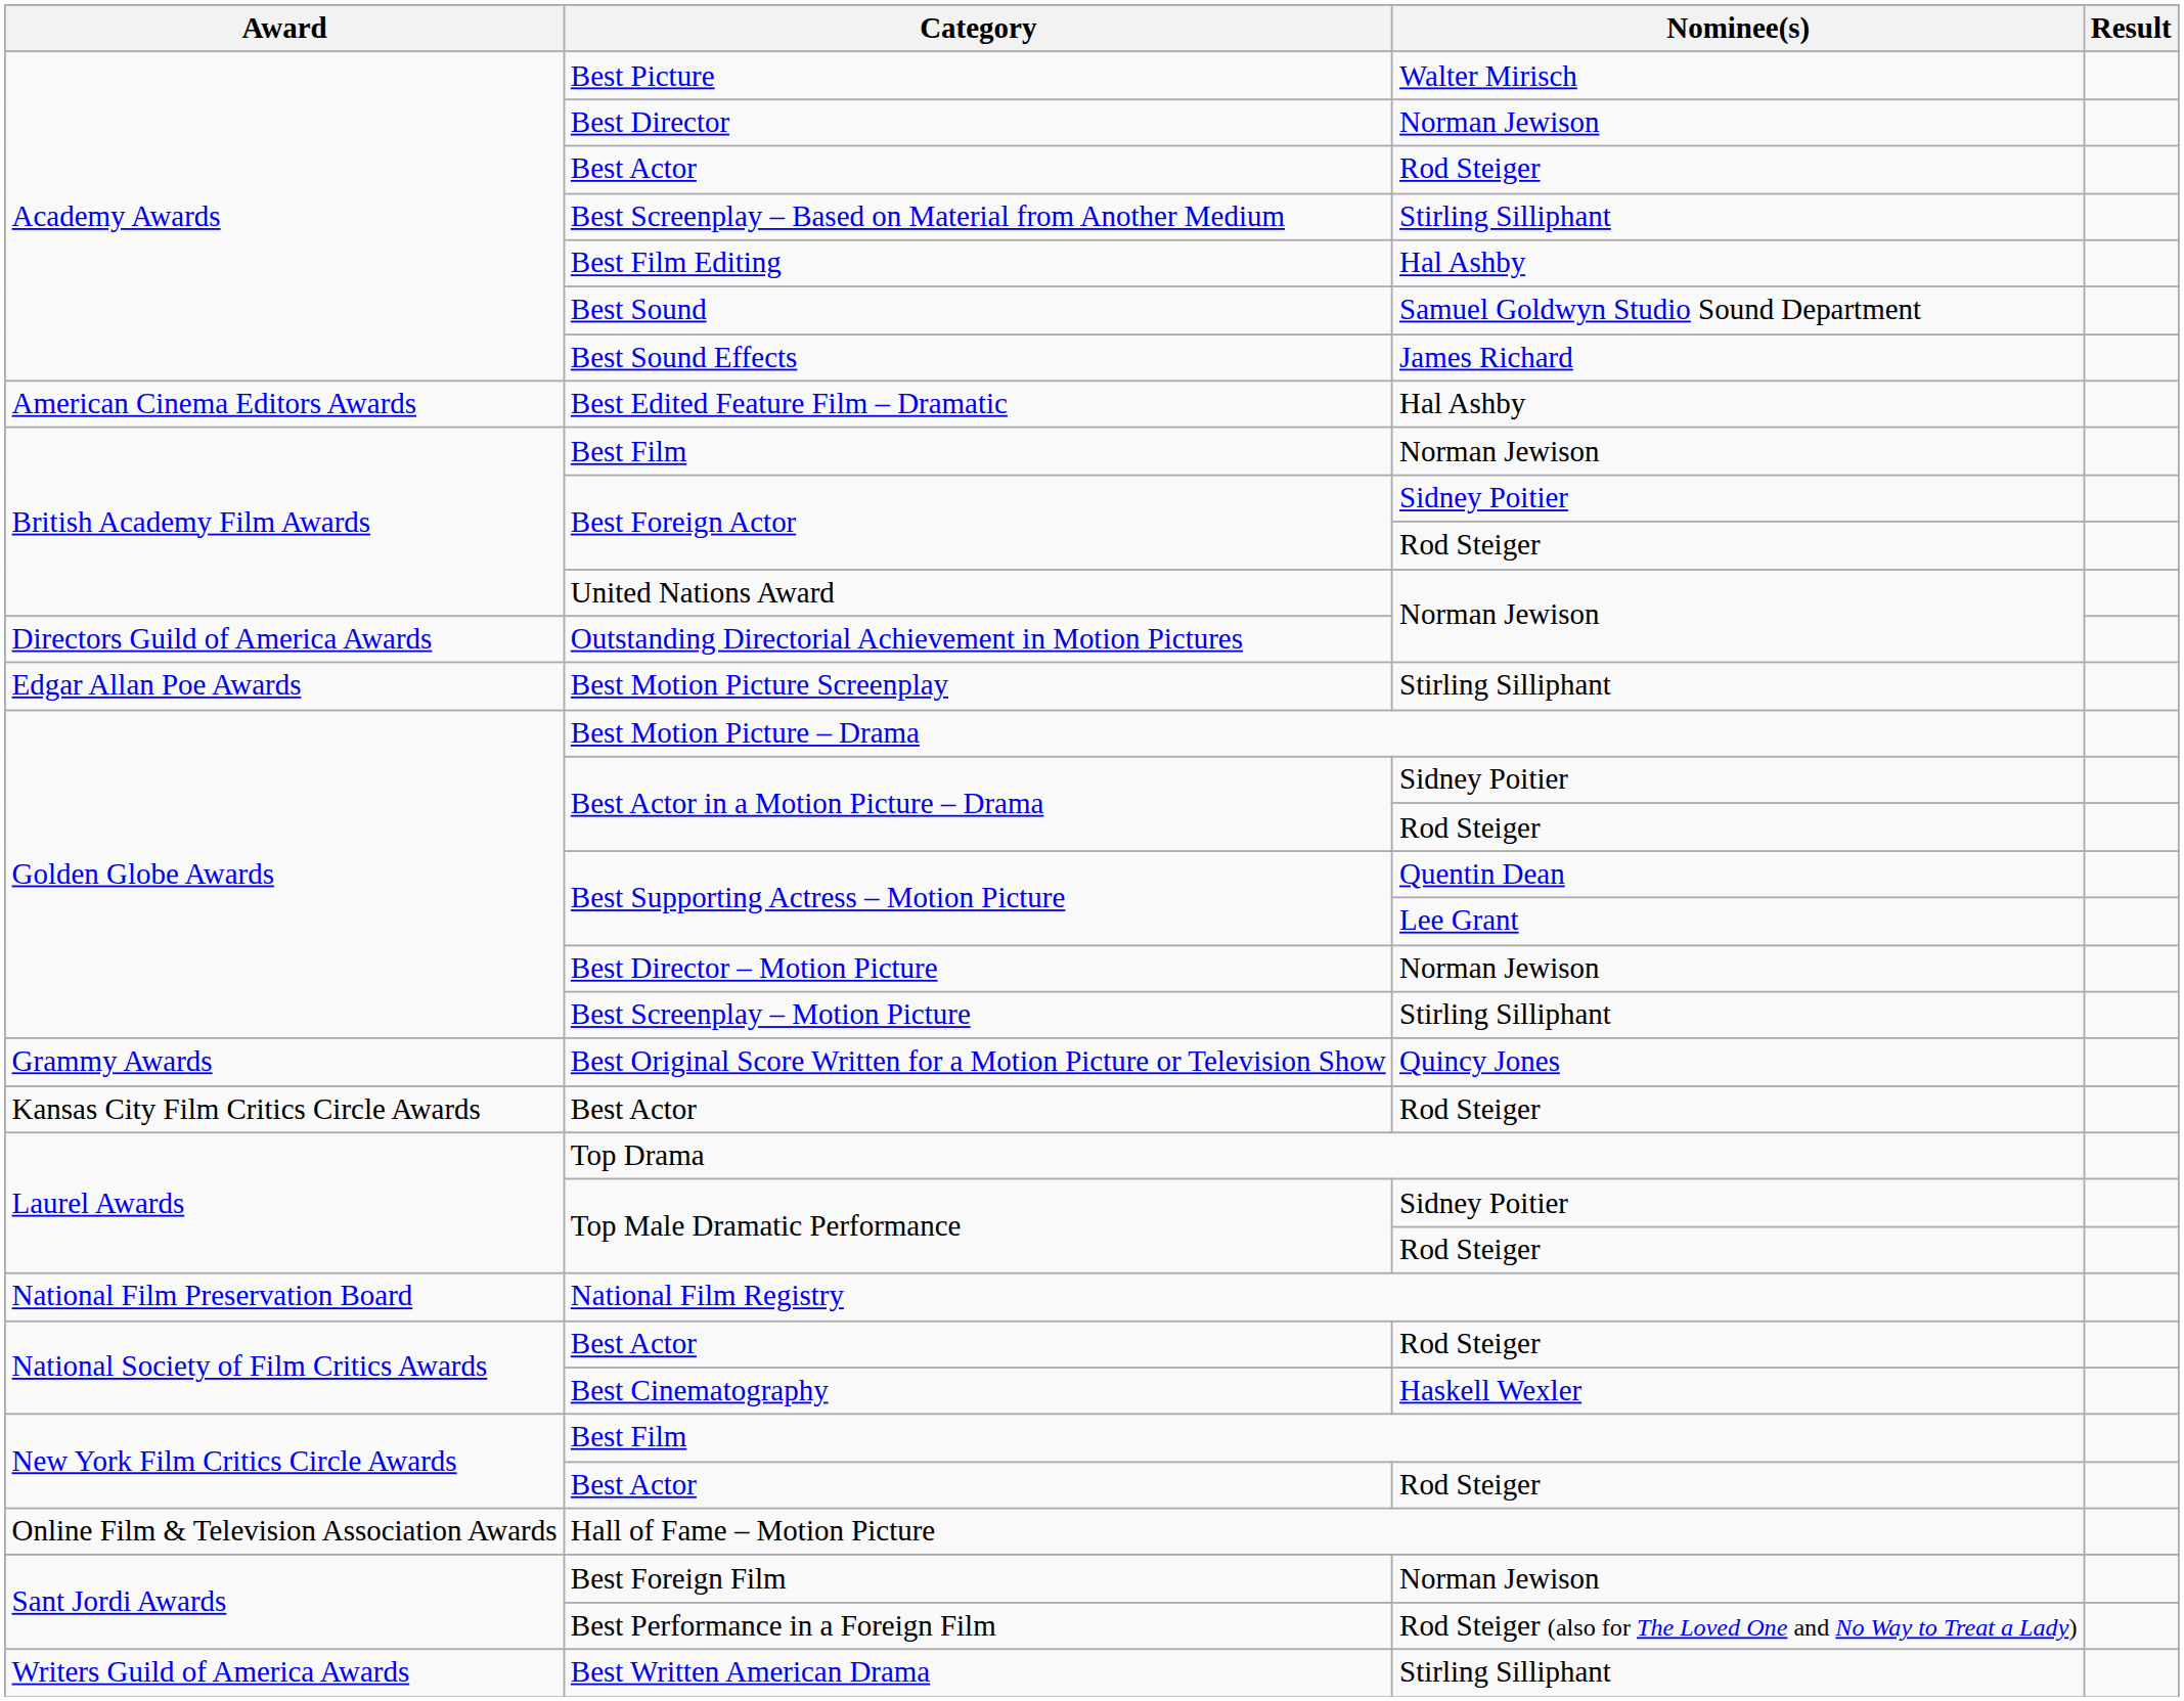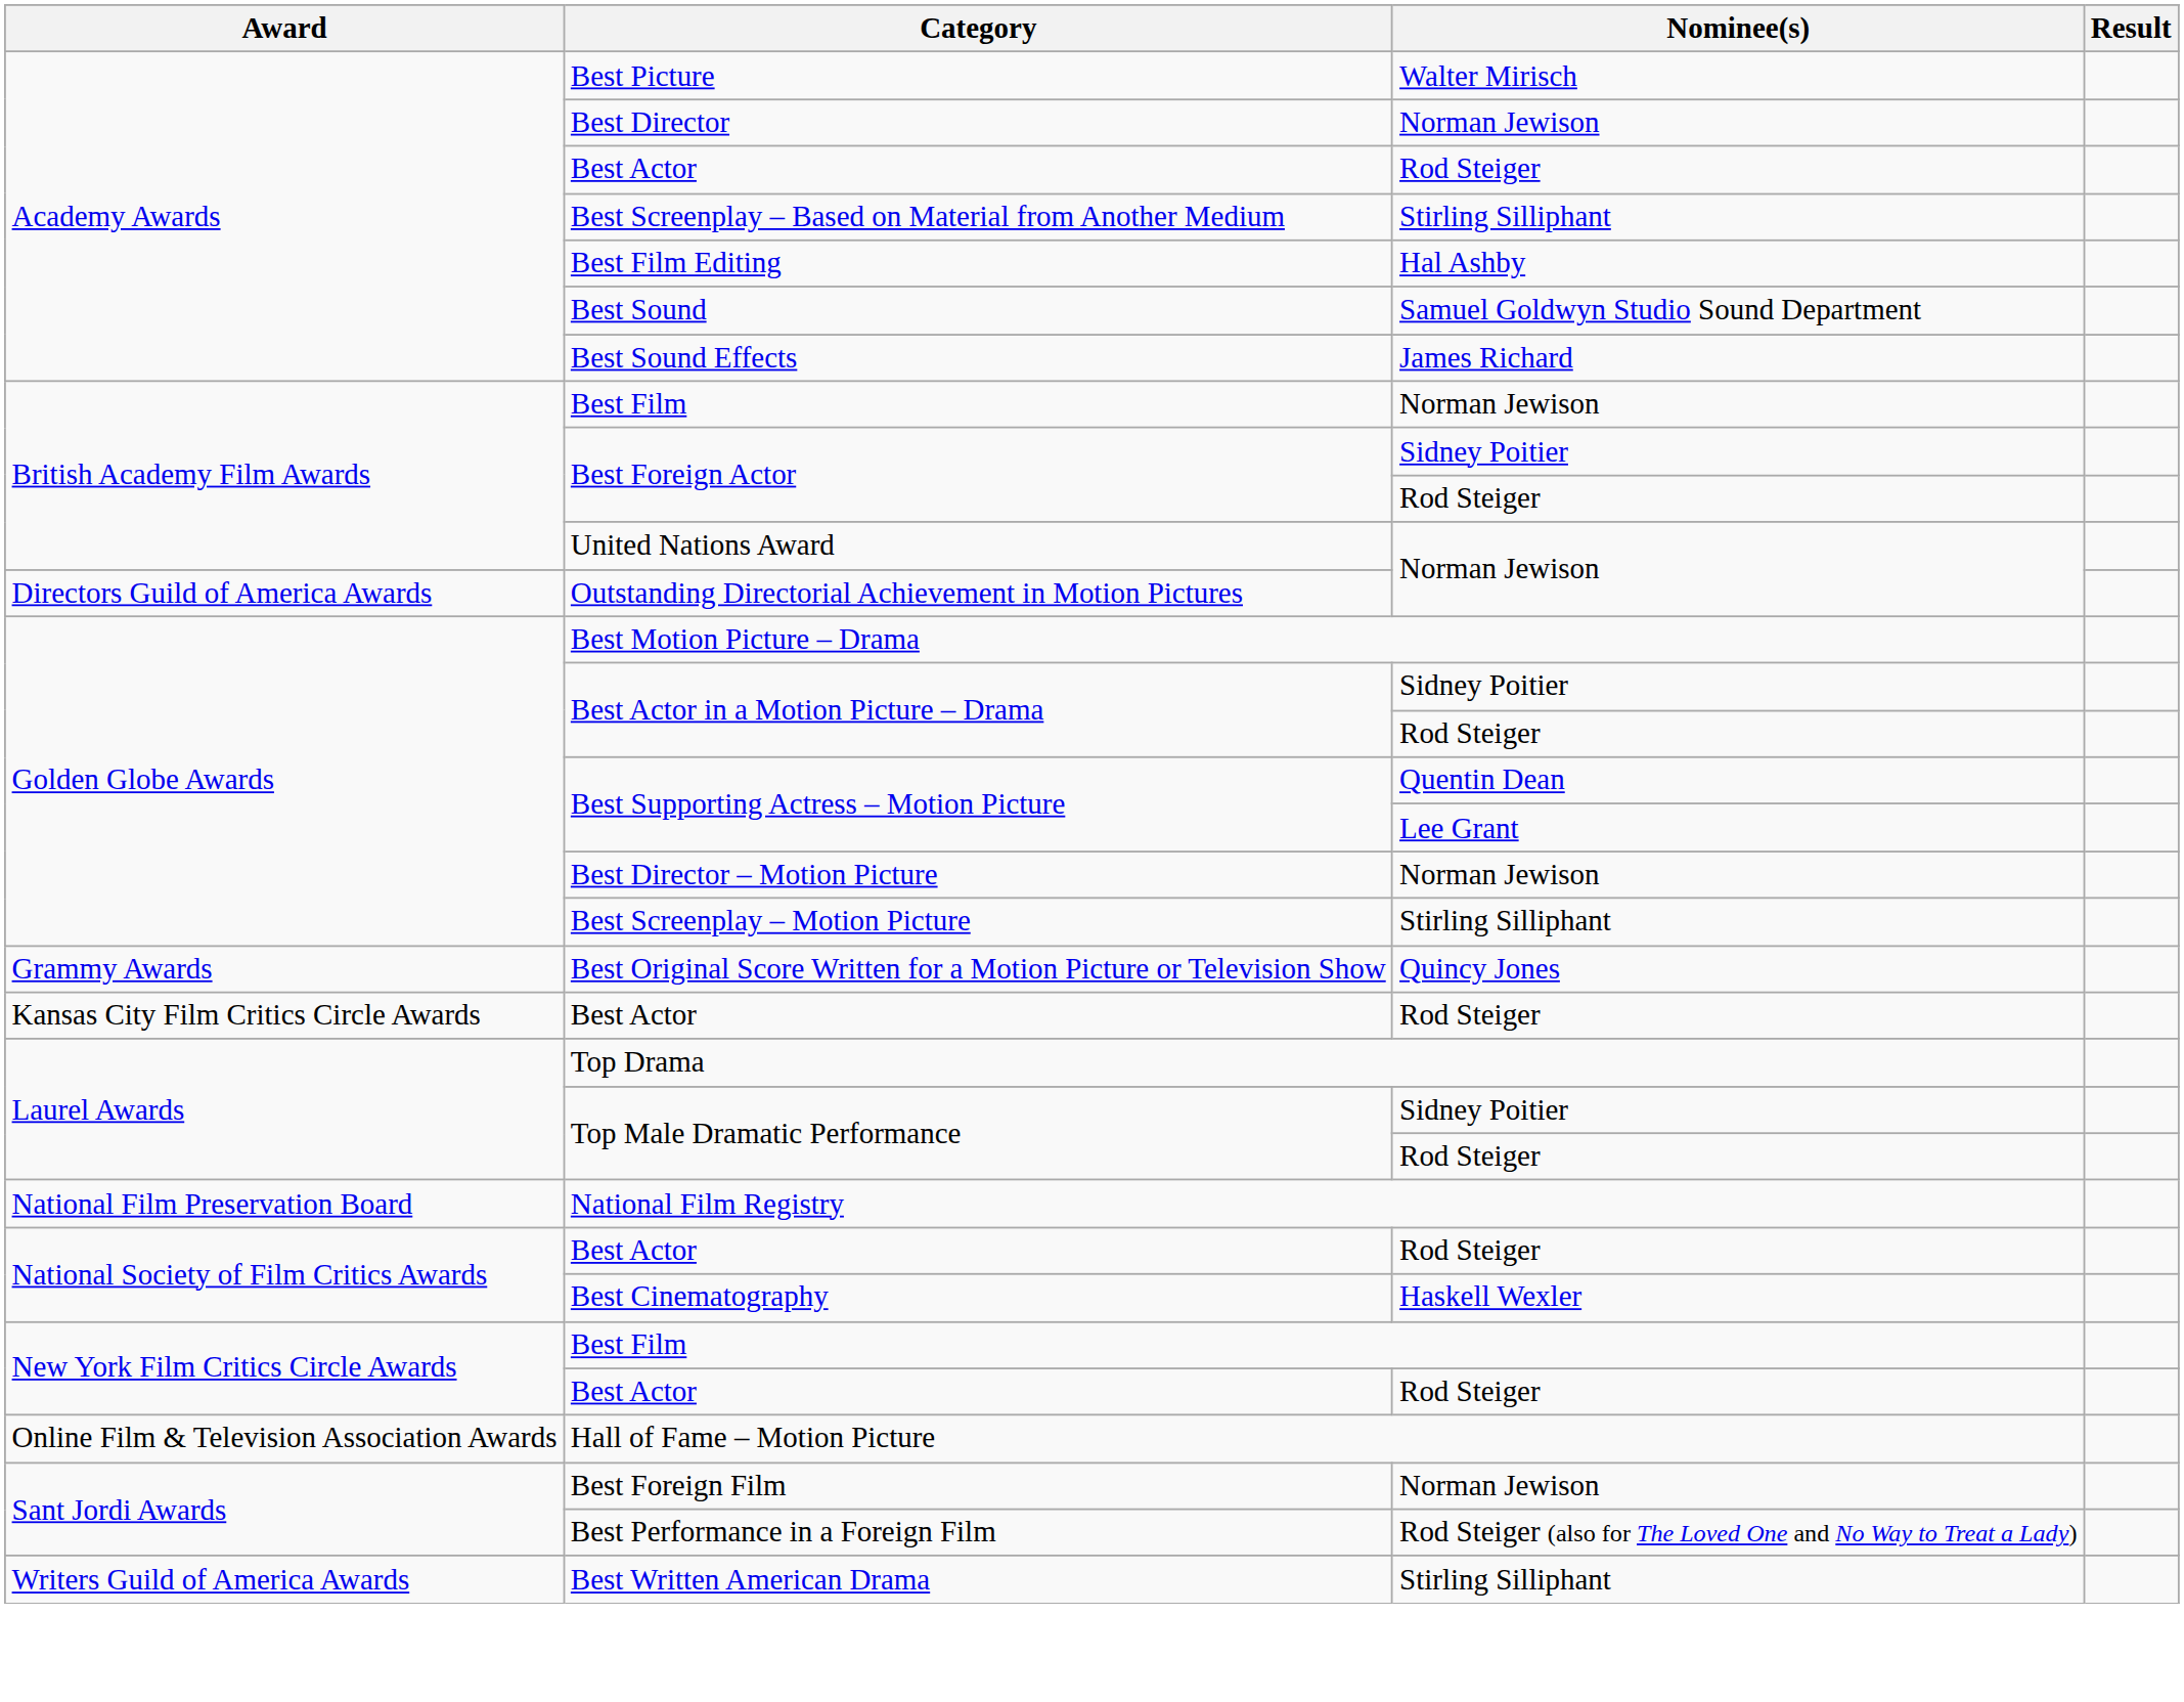- row: American Cinema Editors Awards | Best Edited Feature Film – Dramatic | Hal Ashby
- row: Edgar Allan Poe Awards | Best Motion Picture Screenplay | Stirling Silliphant
